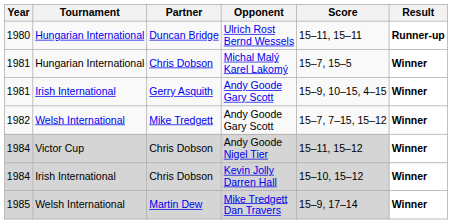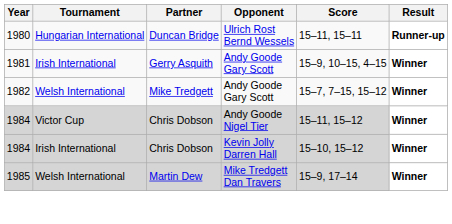- row: 1981 | Hungarian International | Chris Dobson | Michal Malý Karel Lakomý | 15–7, 15–5 | Winner
